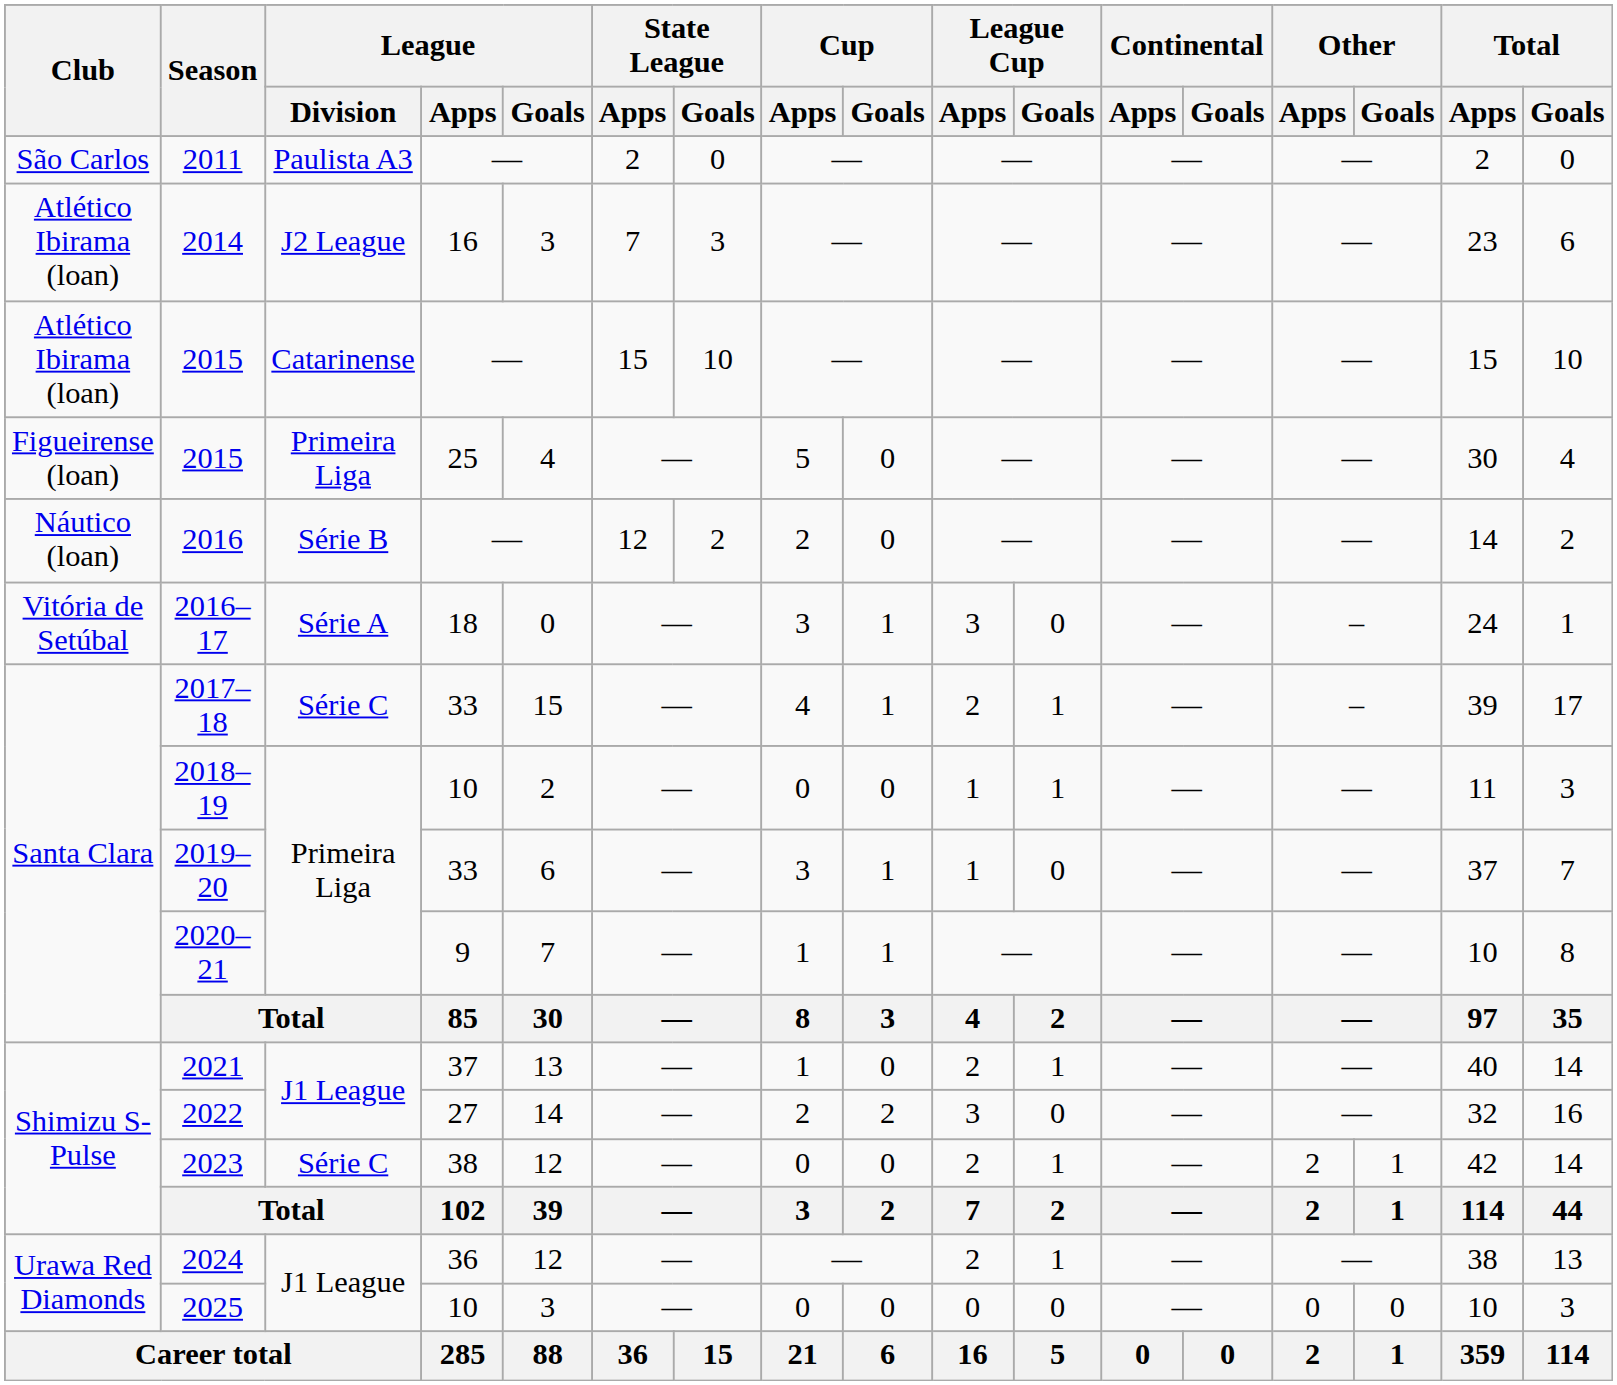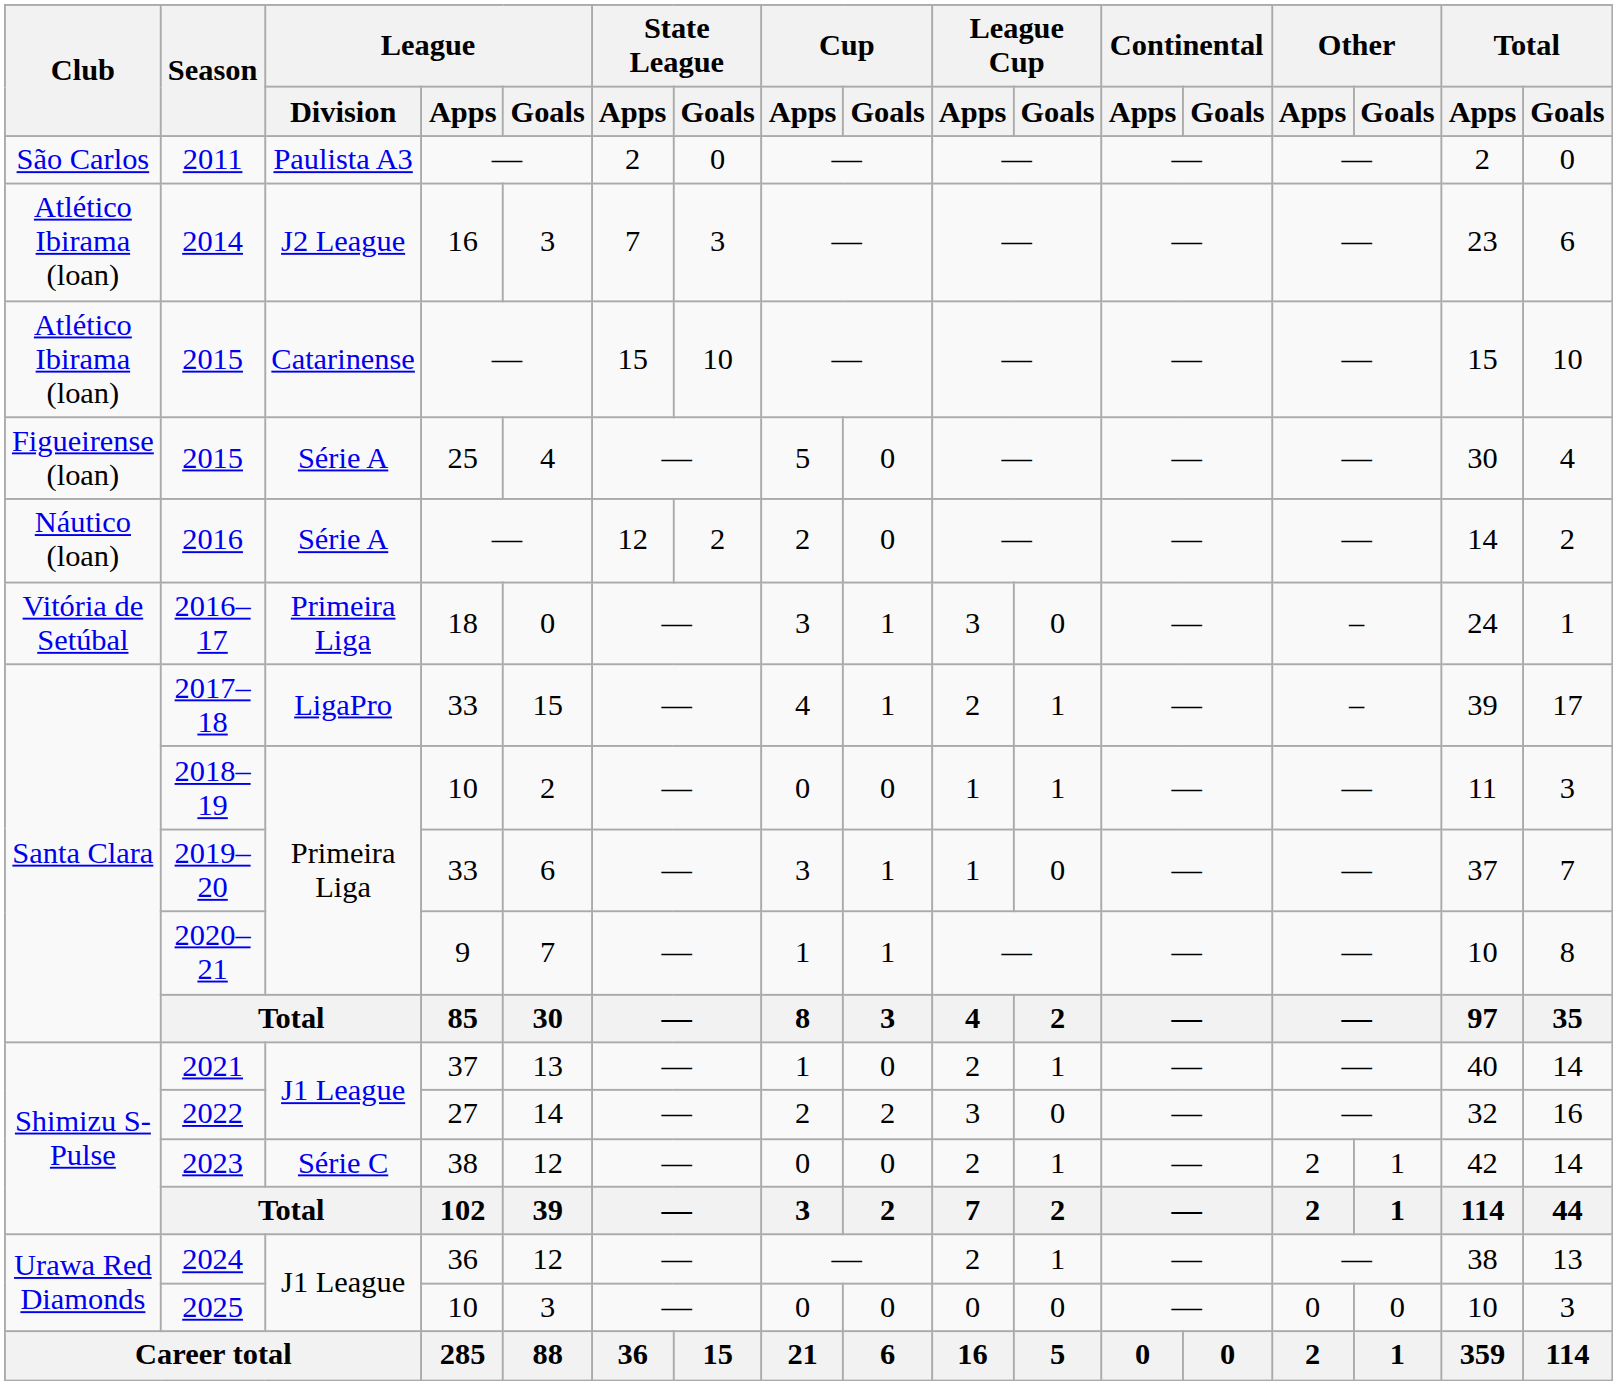2015 / 25 | League / Division: Primeira Liga -> Série A
2016 | League / Division: Série B -> Série A
2016–17 | League / Division: Série A -> Primeira Liga
2017–18 | League / Division: Série C -> LigaPro
